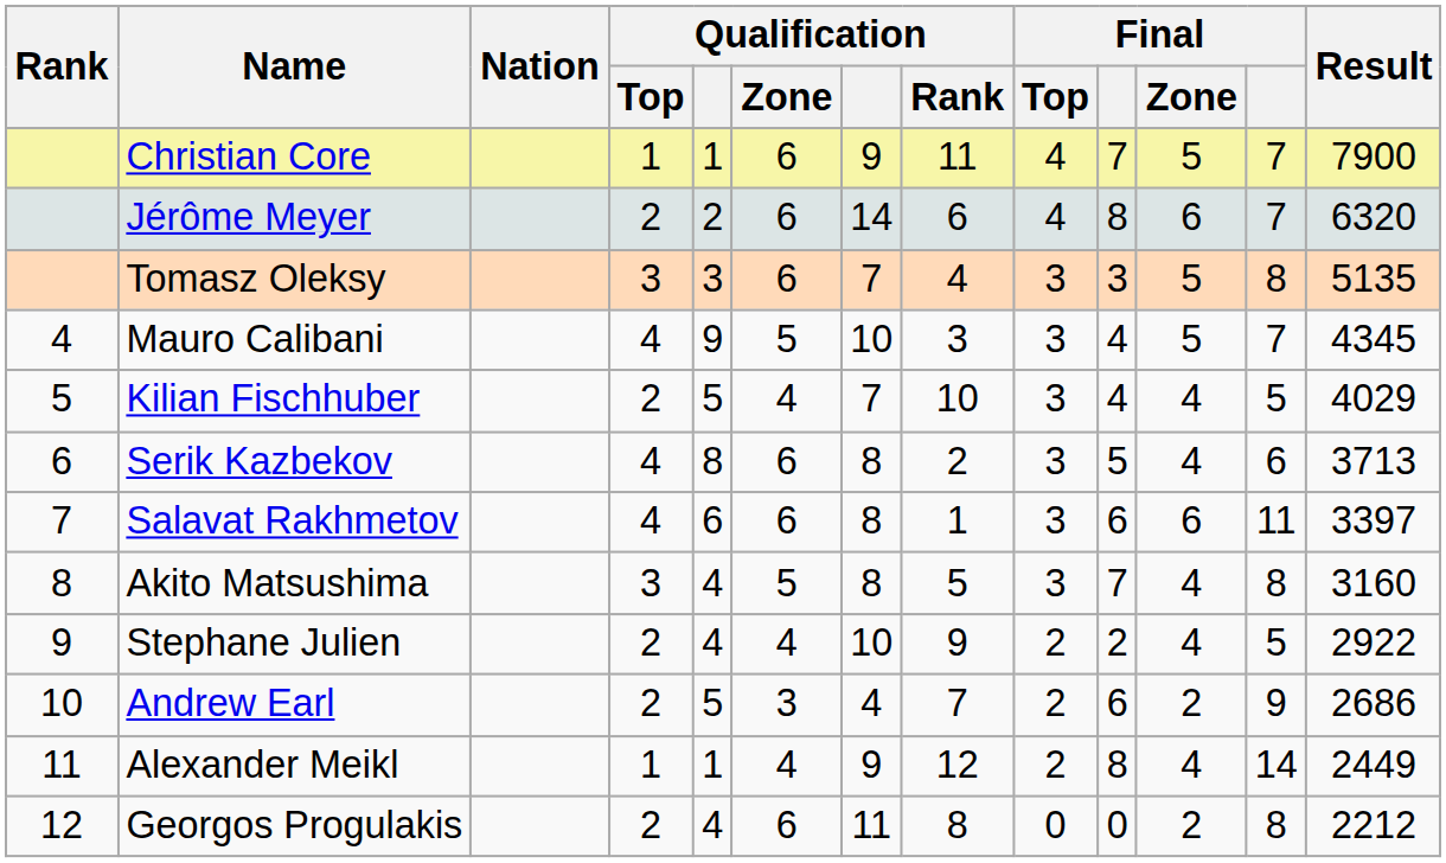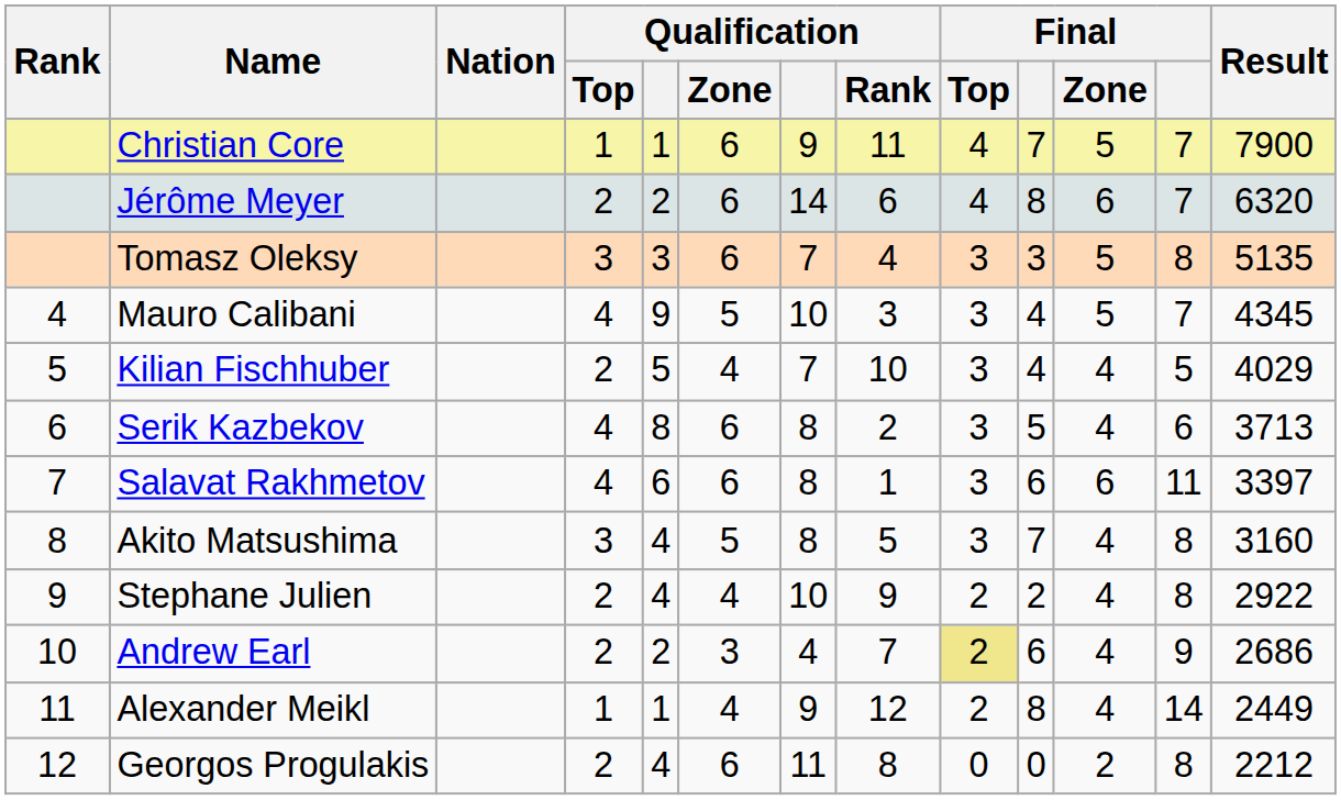Stephane Julien | column 12: 5 -> 8
Andrew Earl | column 5: 5 -> 2
Andrew Earl | Final / Top: no background -> khaki background
Andrew Earl | Final / Zone: 2 -> 4
